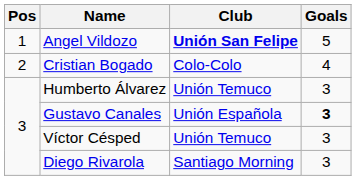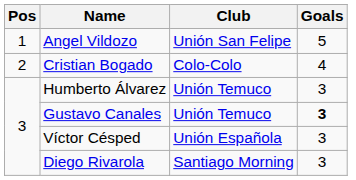Angel Vildozo | Club: bold -> normal
Gustavo Canales | Club: Unión Española -> Unión Temuco
Víctor Césped | Club: Unión Temuco -> Unión Española
